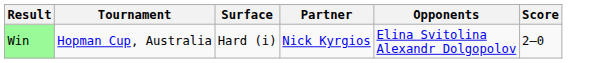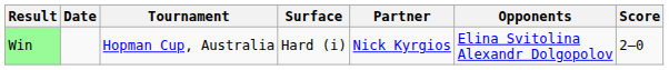+ column: Date
